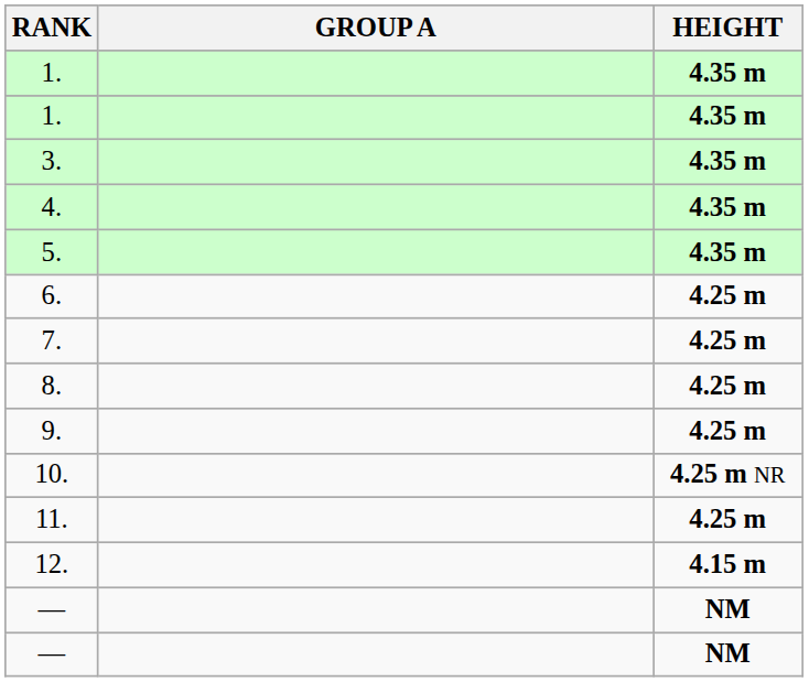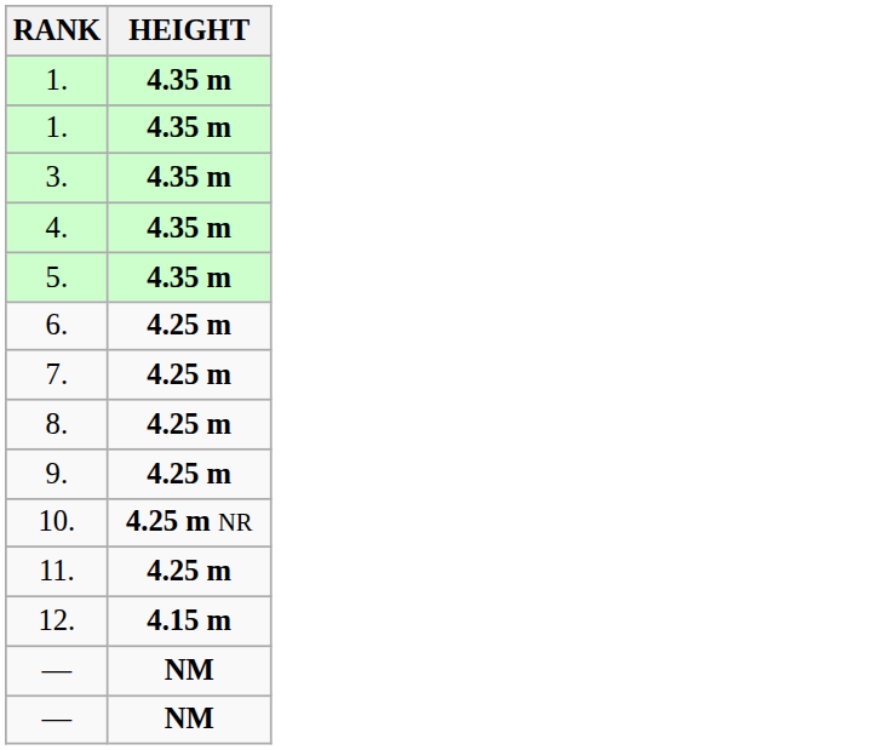- column: GROUP A
